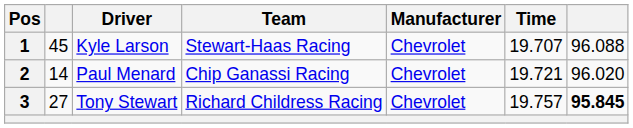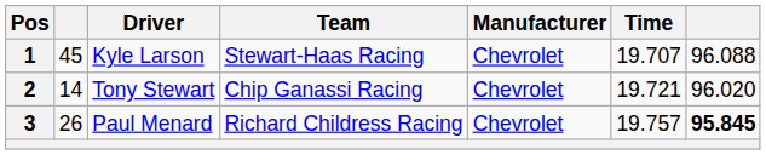2 | Driver: Paul Menard -> Tony Stewart
3 | column 2: 27 -> 26
3 | Driver: Tony Stewart -> Paul Menard
